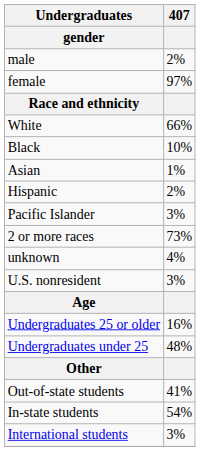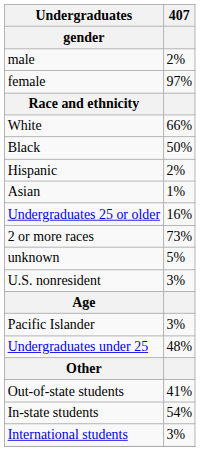Black | 407: 10% -> 50%
rows swapped: Asian <-> Hispanic
rows swapped: Pacific Islander <-> Undergraduates 25 or older
unknown | 407: 4% -> 5%
